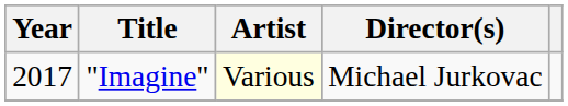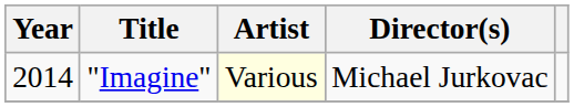"Imagine" | Year: 2017 -> 2014
